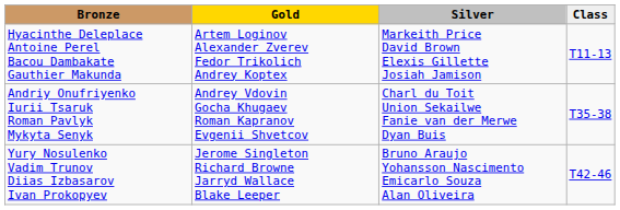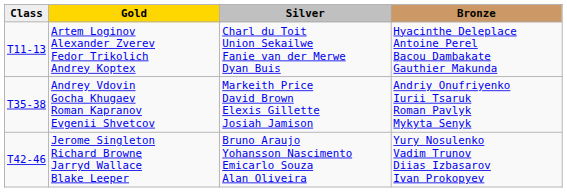columns swapped: Class <-> Bronze
Artem Loginov Alexander Zverev Fedor Trikolich Andrey Koptex | Silver: Markeith Price David Brown Elexis Gillette Josiah Jamison -> Charl du Toit Union Sekailwe Fanie van der Merwe Dyan Buis
Andrey Vdovin Gocha Khugaev Roman Kapranov Evgenii Shvetcov | Silver: Charl du Toit Union Sekailwe Fanie van der Merwe Dyan Buis -> Markeith Price David Brown Elexis Gillette Josiah Jamison
